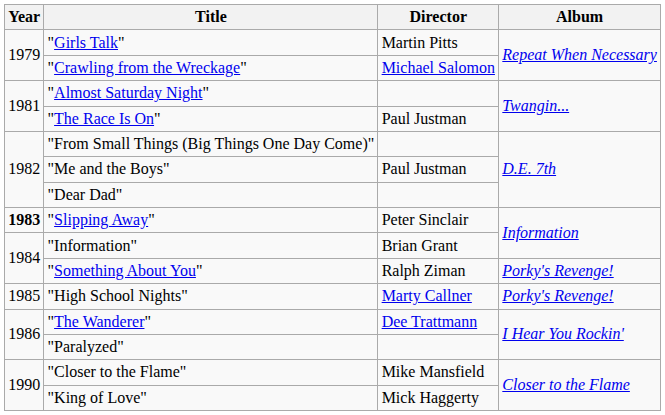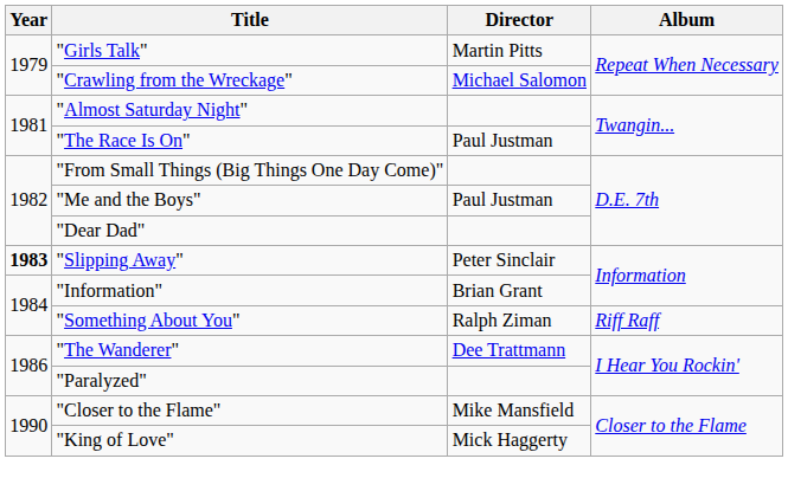"Something About You" | Album: Porky's Revenge! -> Riff Raff
- row: 1985 | "High School Nights" | Marty Callner | Porky's Revenge!
